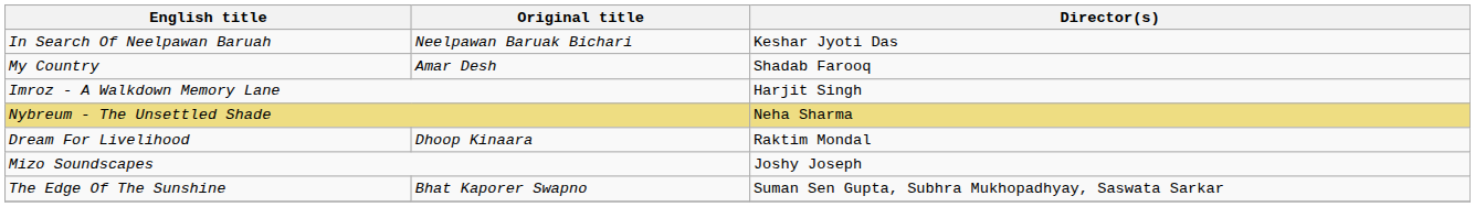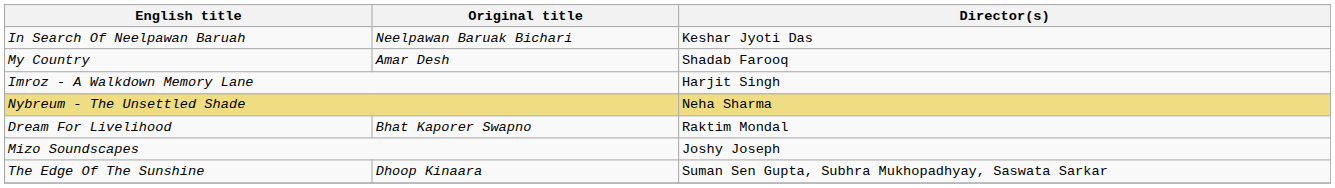Dream For Livelihood | Original title: Dhoop Kinaara -> Bhat Kaporer Swapno
The Edge Of The Sunshine | Original title: Bhat Kaporer Swapno -> Dhoop Kinaara
